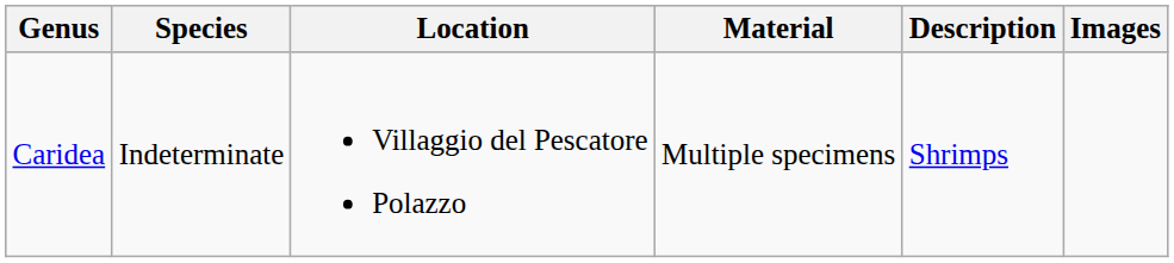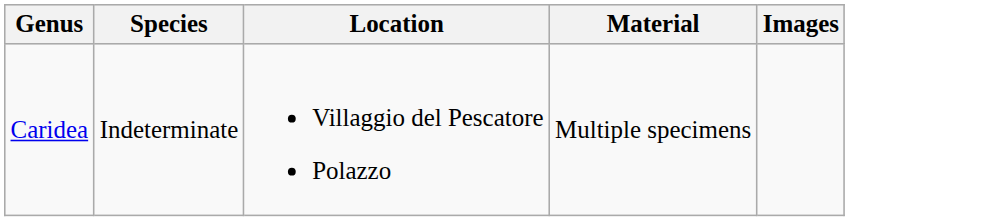- column: Description | Shrimps
